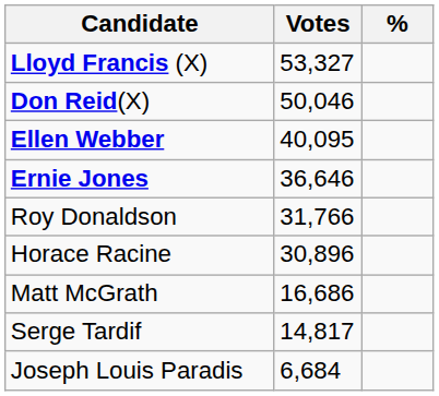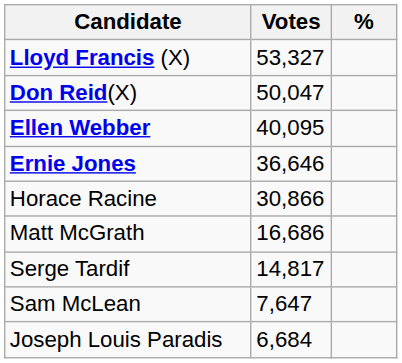Don Reid(X) | Votes: 50,046 -> 50,047
- row: Roy Donaldson | 31,766
Horace Racine | Votes: 30,896 -> 30,866
+ row: Sam McLean | 7,647
